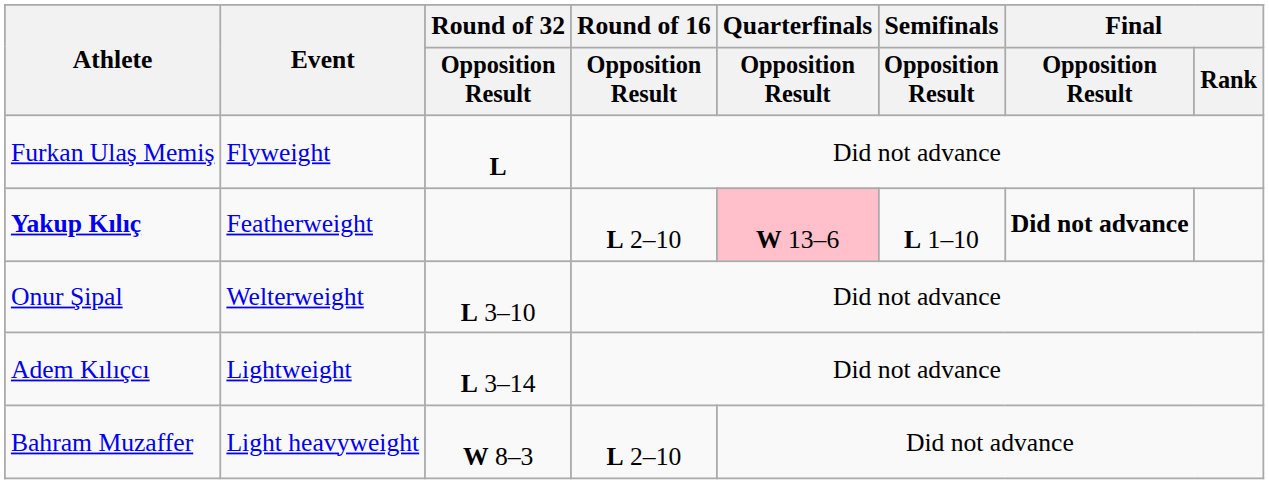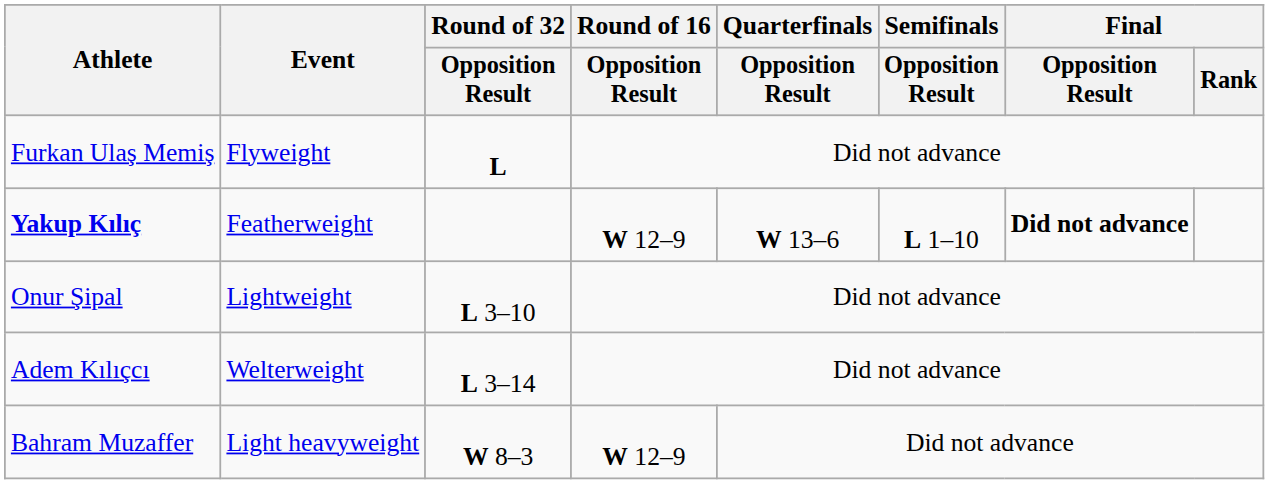Yakup Kılıç | Round of 16 / Opposition Result: L 2–10 -> W 12–9
Yakup Kılıç | Quarterfinals / Opposition Result: pink background -> no background
Onur Şipal | Event: Welterweight -> Lightweight
Adem Kılıçcı | Event: Lightweight -> Welterweight
Bahram Muzaffer | Round of 16 / Opposition Result: L 2–10 -> W 12–9
